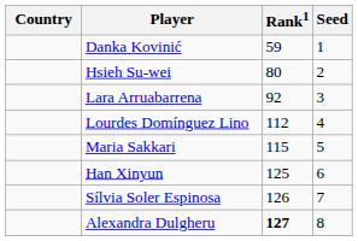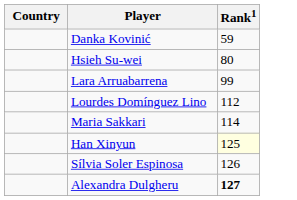- column: Seed | 1 | 2 | 3 | 4 | 5 | 6 | 7 | 8
Lara Arruabarrena | Rank1: 92 -> 99
Maria Sakkari | Rank1: 115 -> 114
Han Xinyun | Rank1: no background -> lightyellow background
